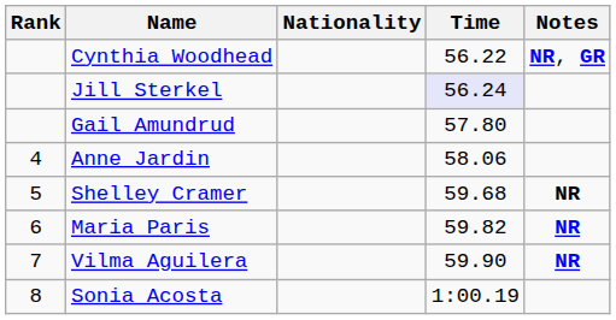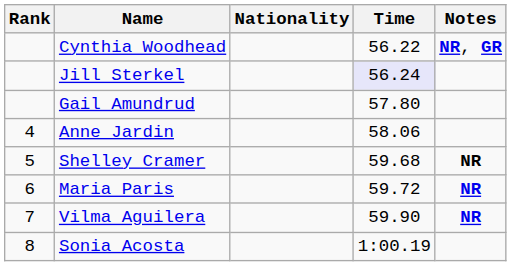Maria Paris | Time: 59.82 -> 59.72
